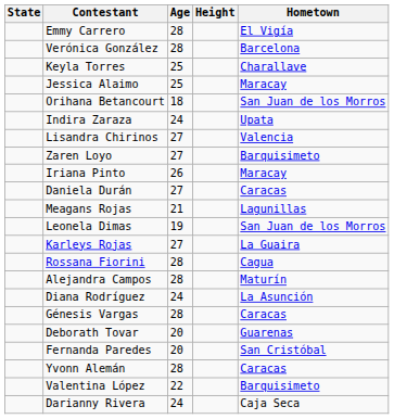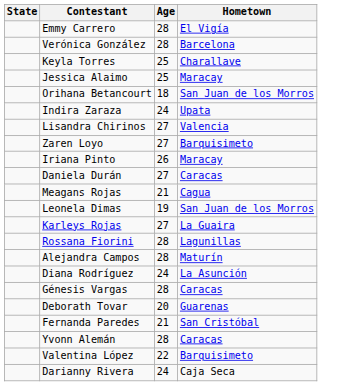- column: Height
Meagans Rojas | Hometown: Lagunillas -> Cagua
Rossana Fiorini | Hometown: Cagua -> Lagunillas
Fernanda Paredes | Age: 20 -> 21
